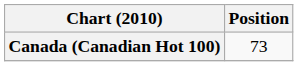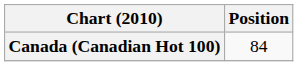Canada (Canadian Hot 100) | Position: 73 -> 84
